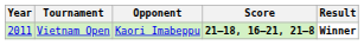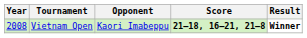Vietnam Open | Year: 2011 -> 2008
